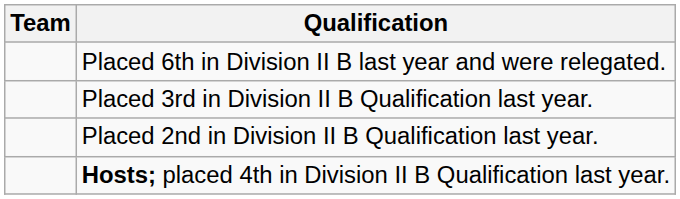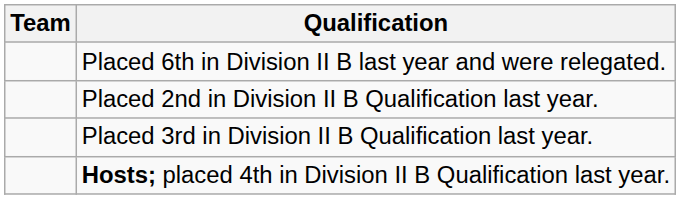rows swapped: Placed 2nd in Division II B Qualification last year. <-> Placed 3rd in Division II B Qualification last year.
